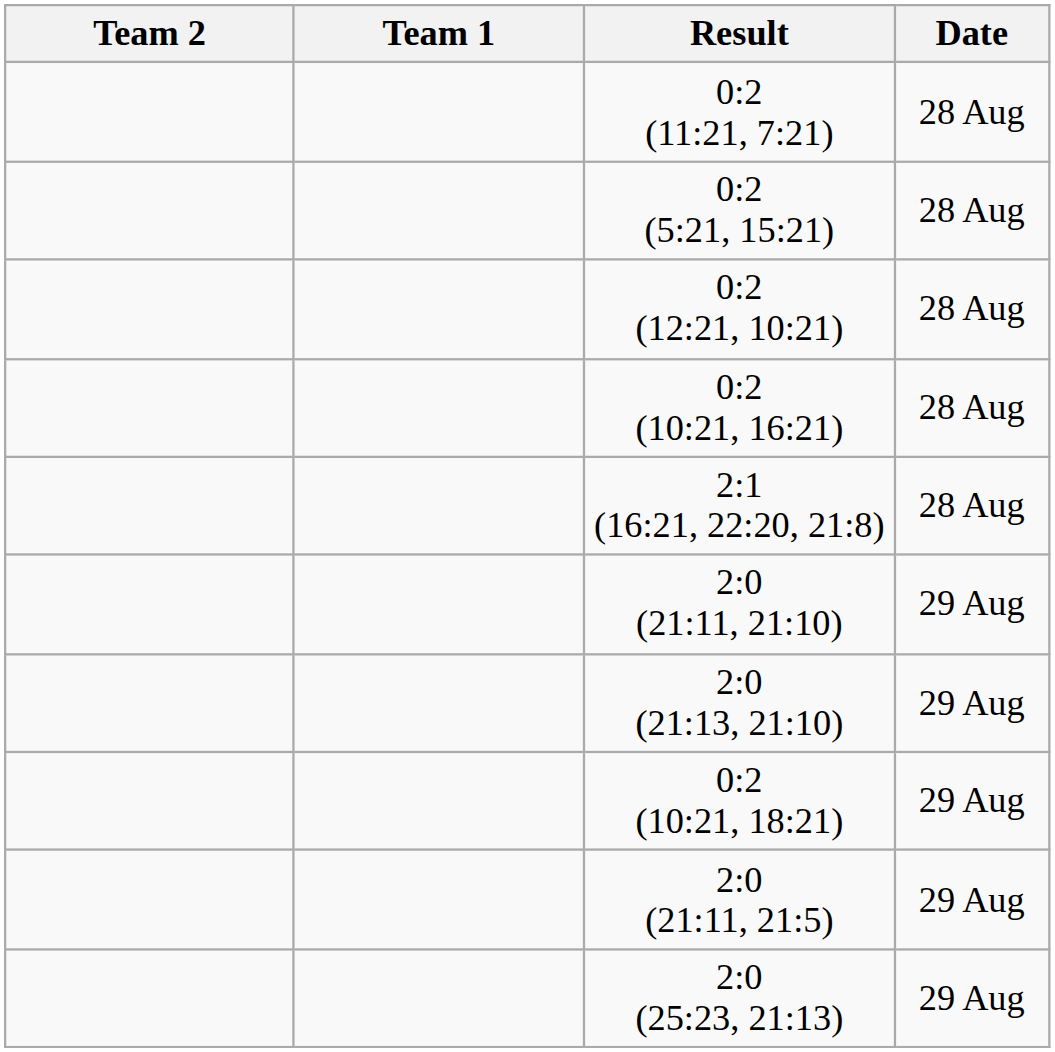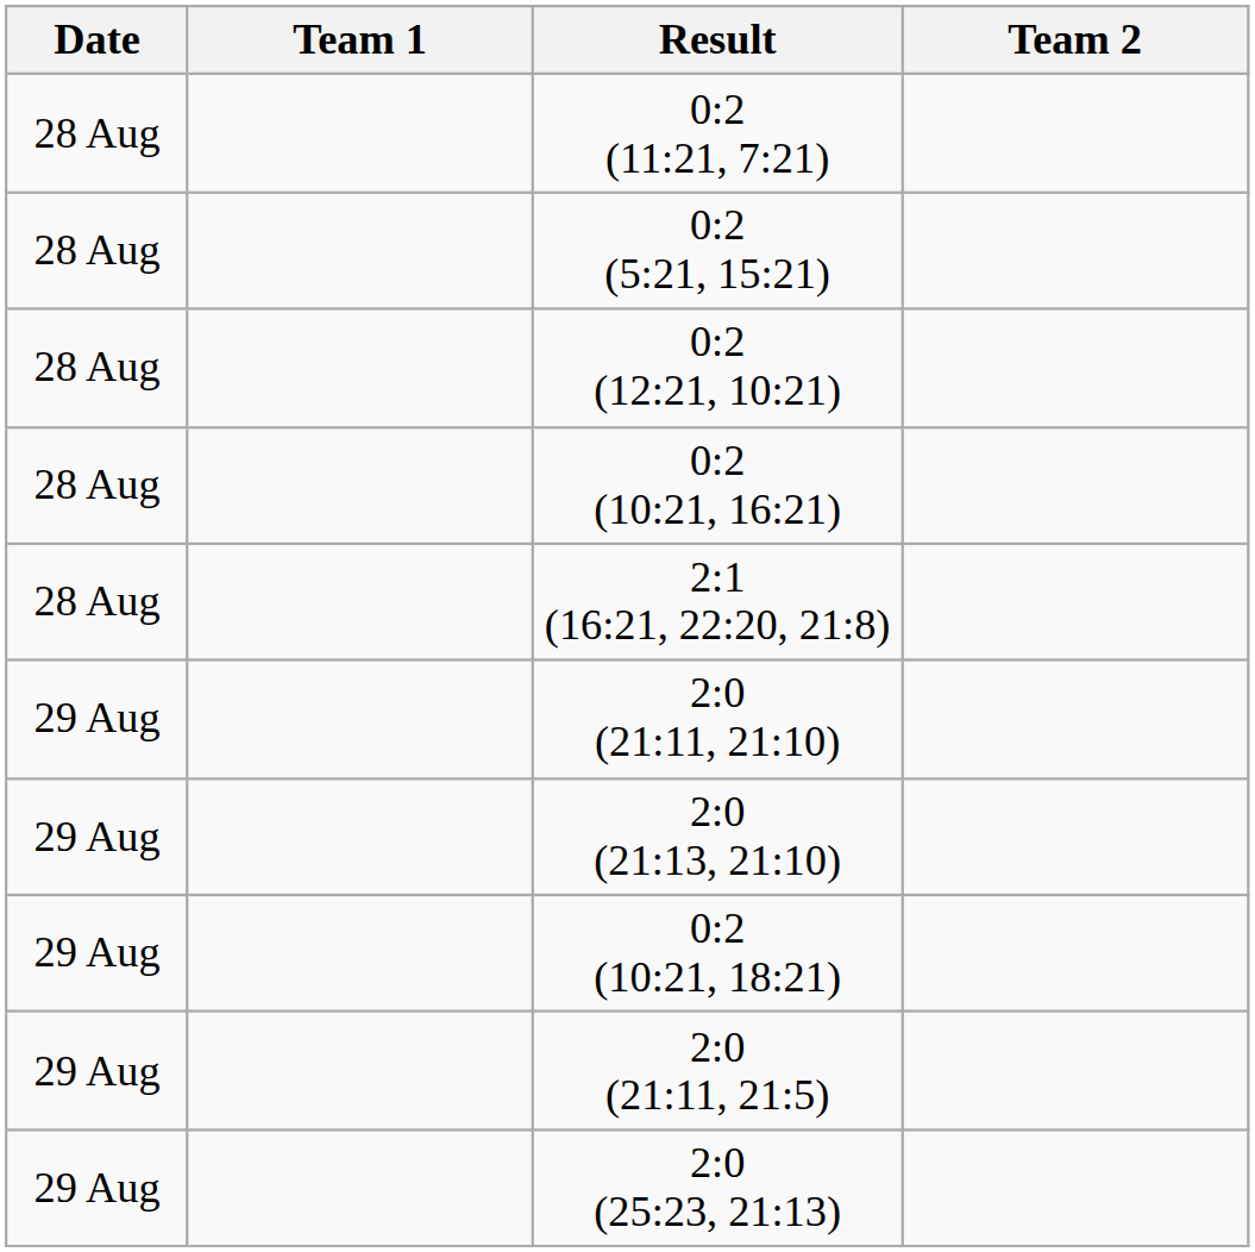columns swapped: Date <-> Team 2
